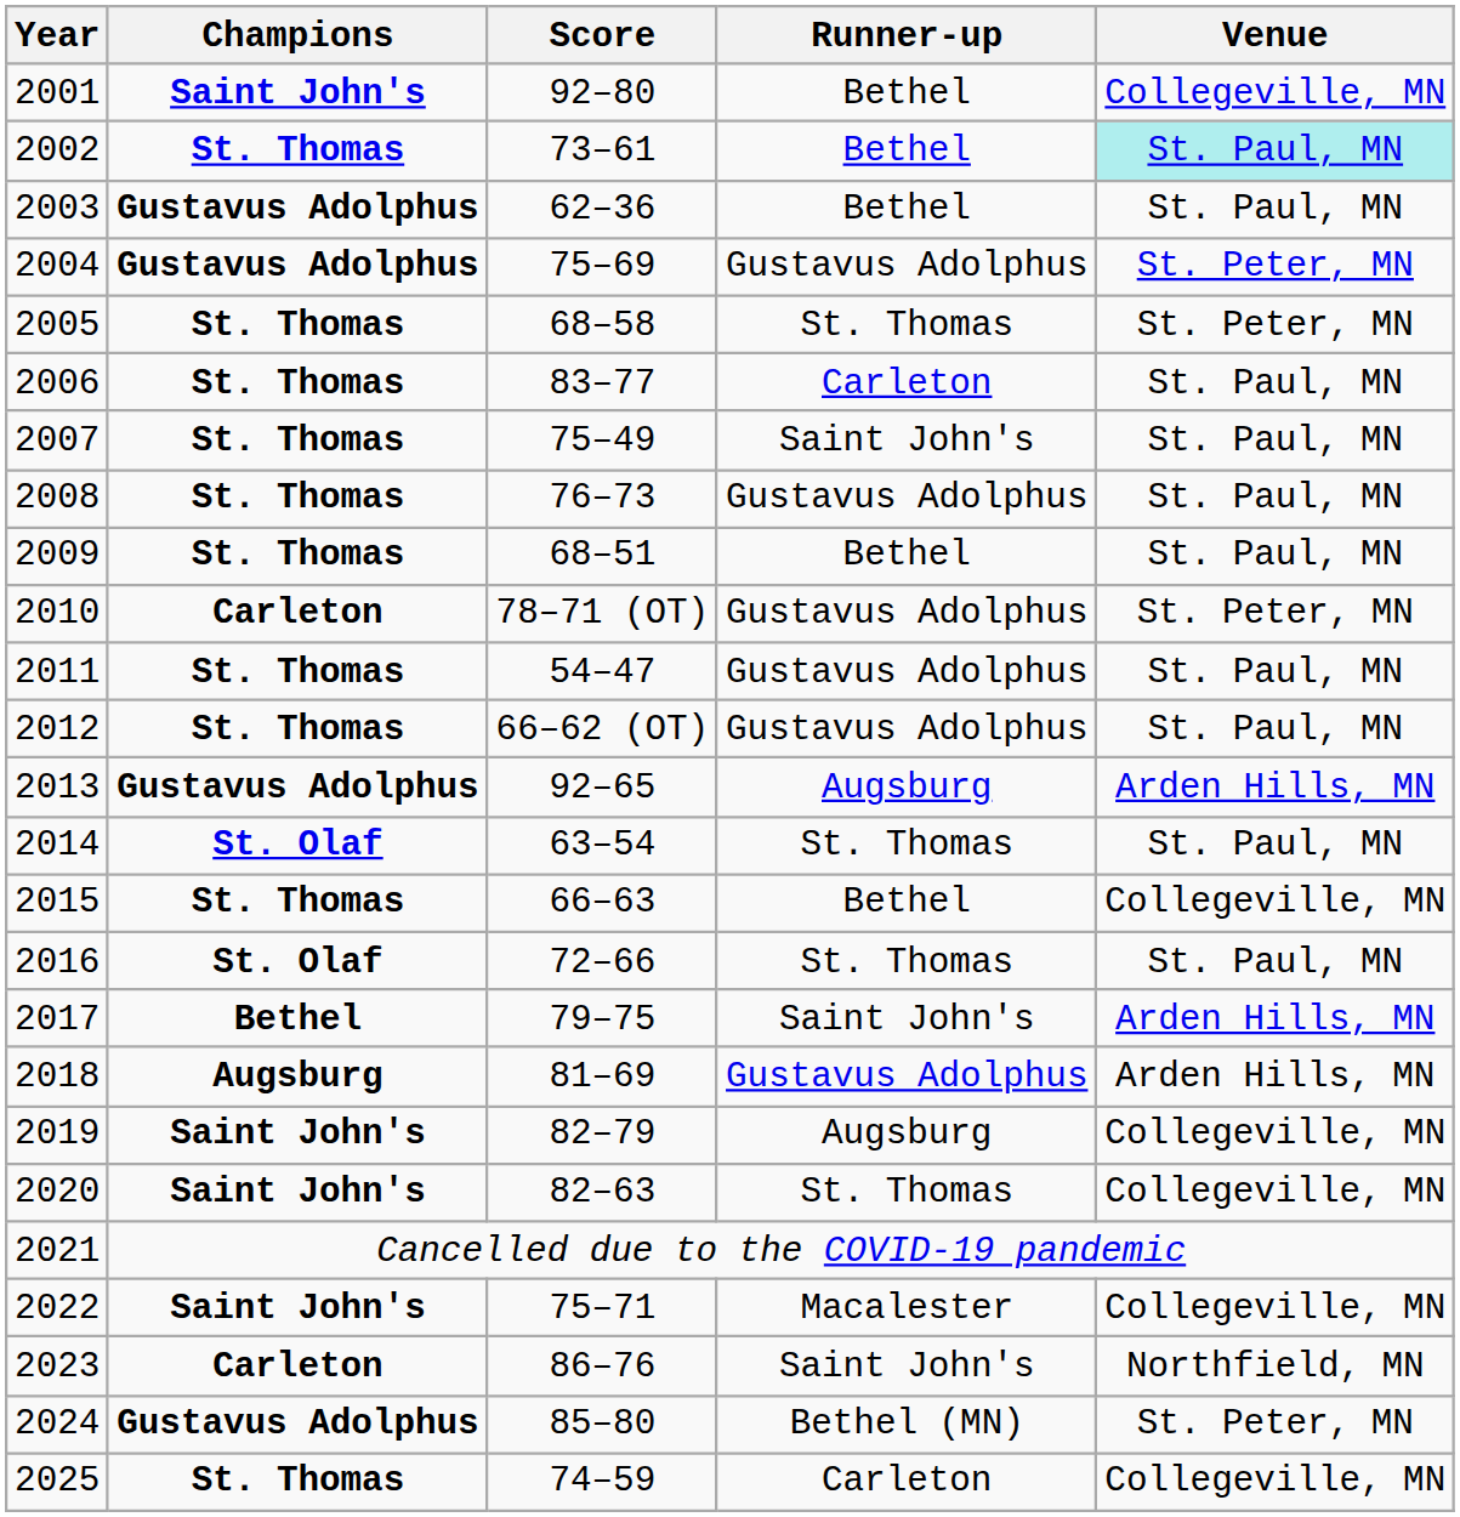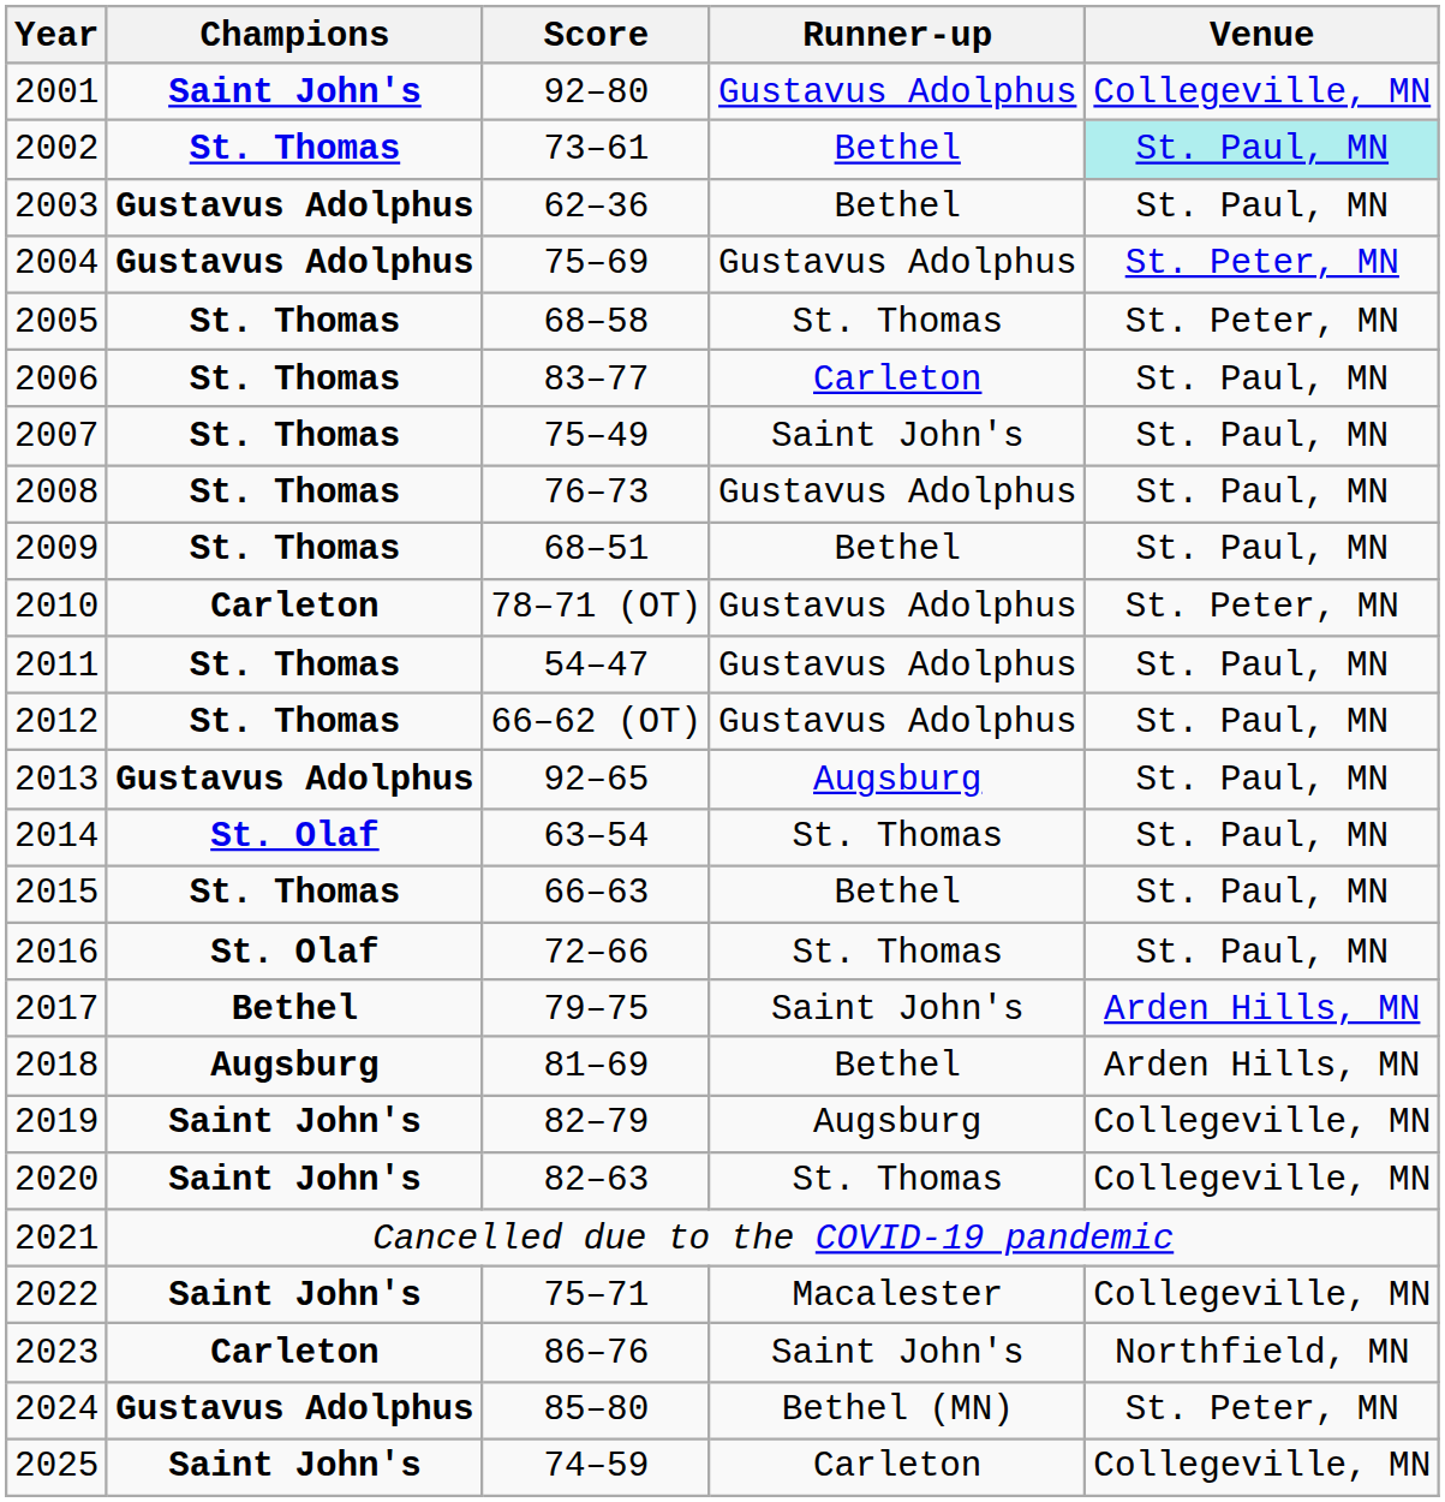2001 | Runner-up: Bethel -> Gustavus Adolphus
2013 | Venue: Arden Hills, MN -> St. Paul, MN
2015 | Venue: Collegeville, MN -> St. Paul, MN
2018 | Runner-up: Gustavus Adolphus -> Bethel
2025 | Champions: St. Thomas -> Saint John's
